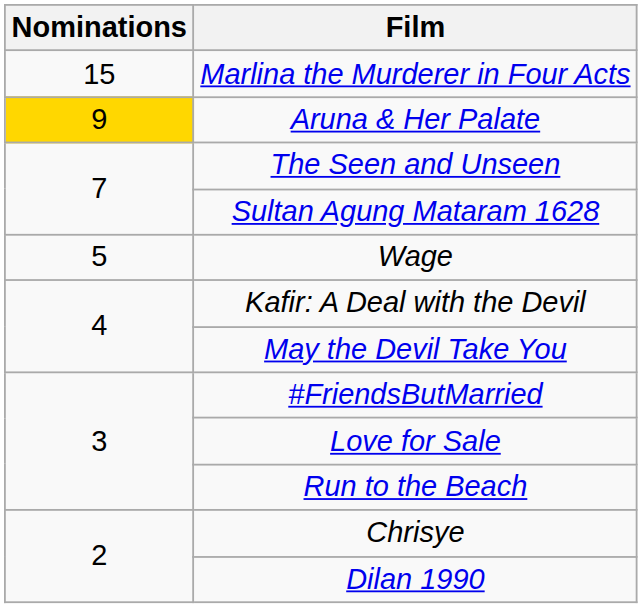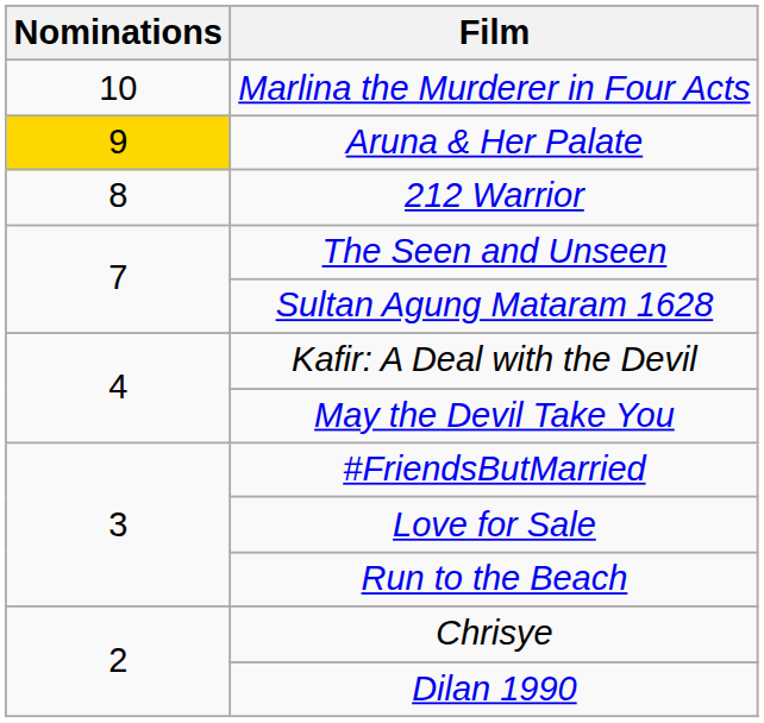Marlina the Murderer in Four Acts | Nominations: 15 -> 10
+ row: 8 | 212 Warrior
- row: 5 | Wage
